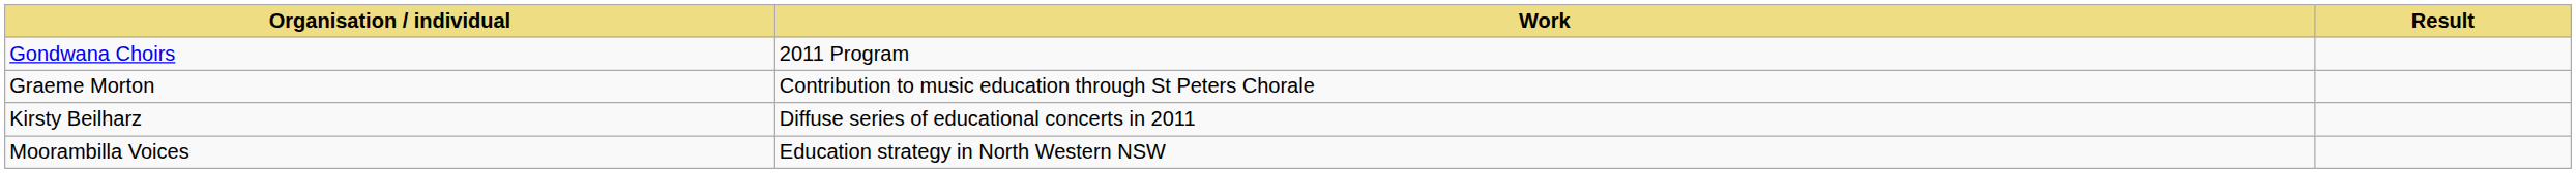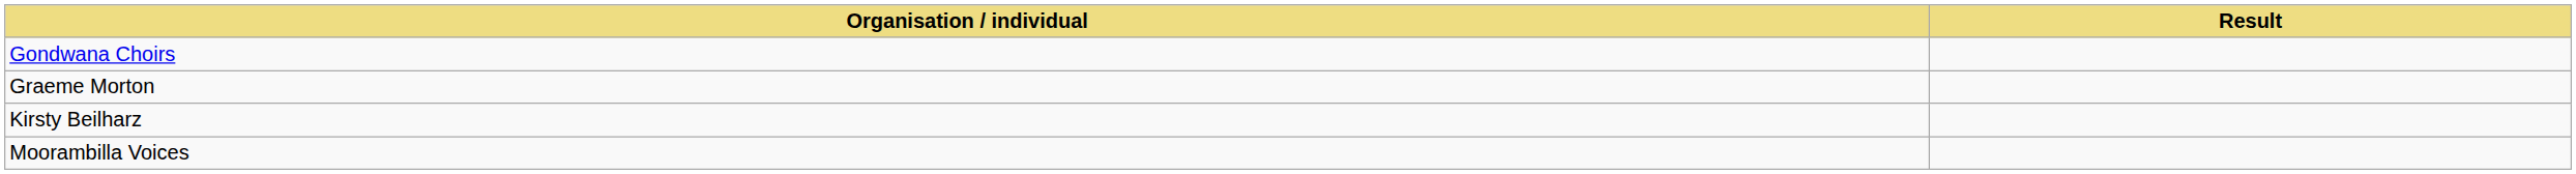- column: Work | 2011 Program | Contribution to music education through St Peters Chorale | Diffuse series of educational concerts in 2011 | Education strategy in North Western NSW
